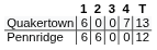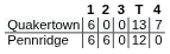columns swapped: 4 <-> T
